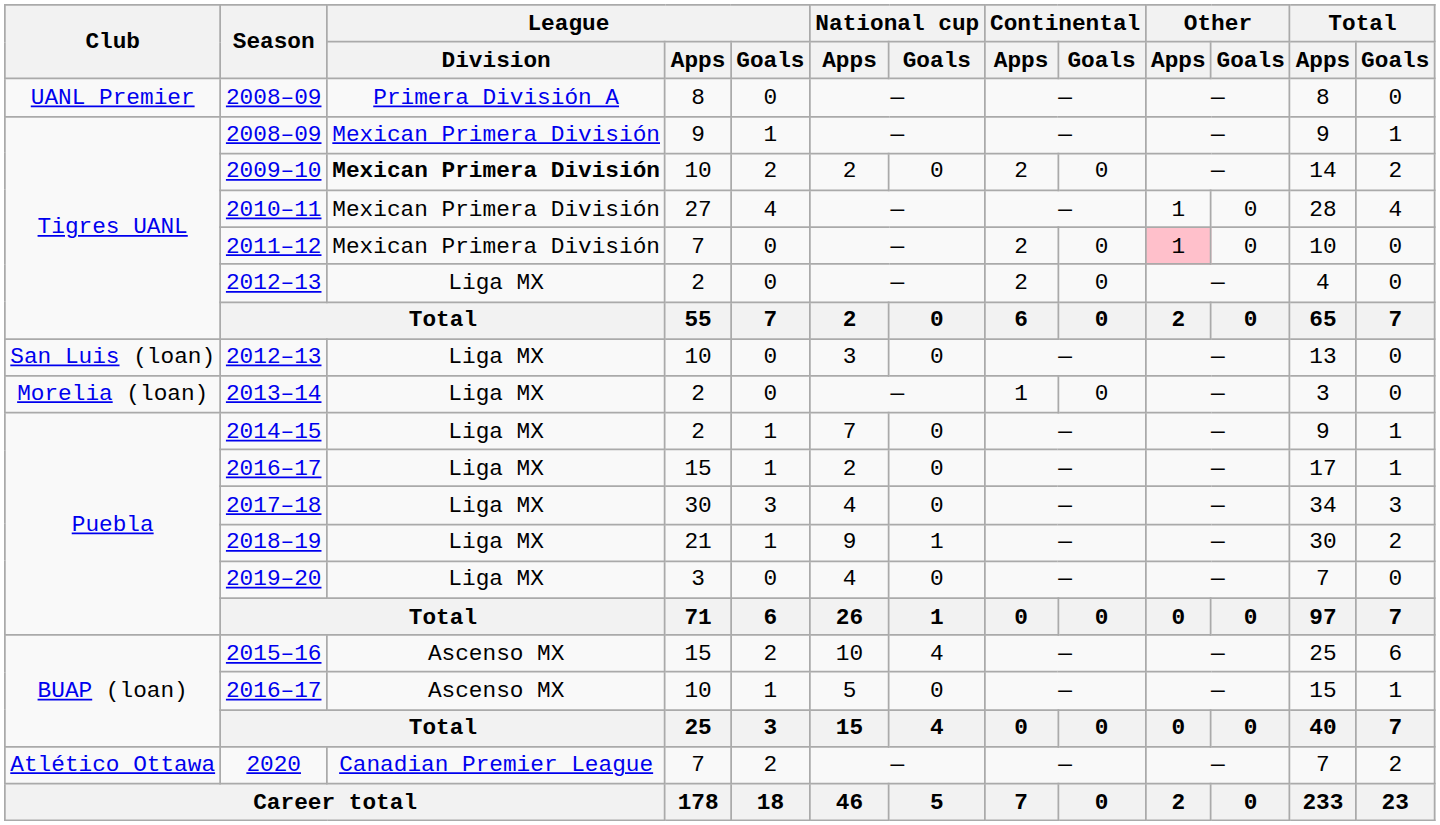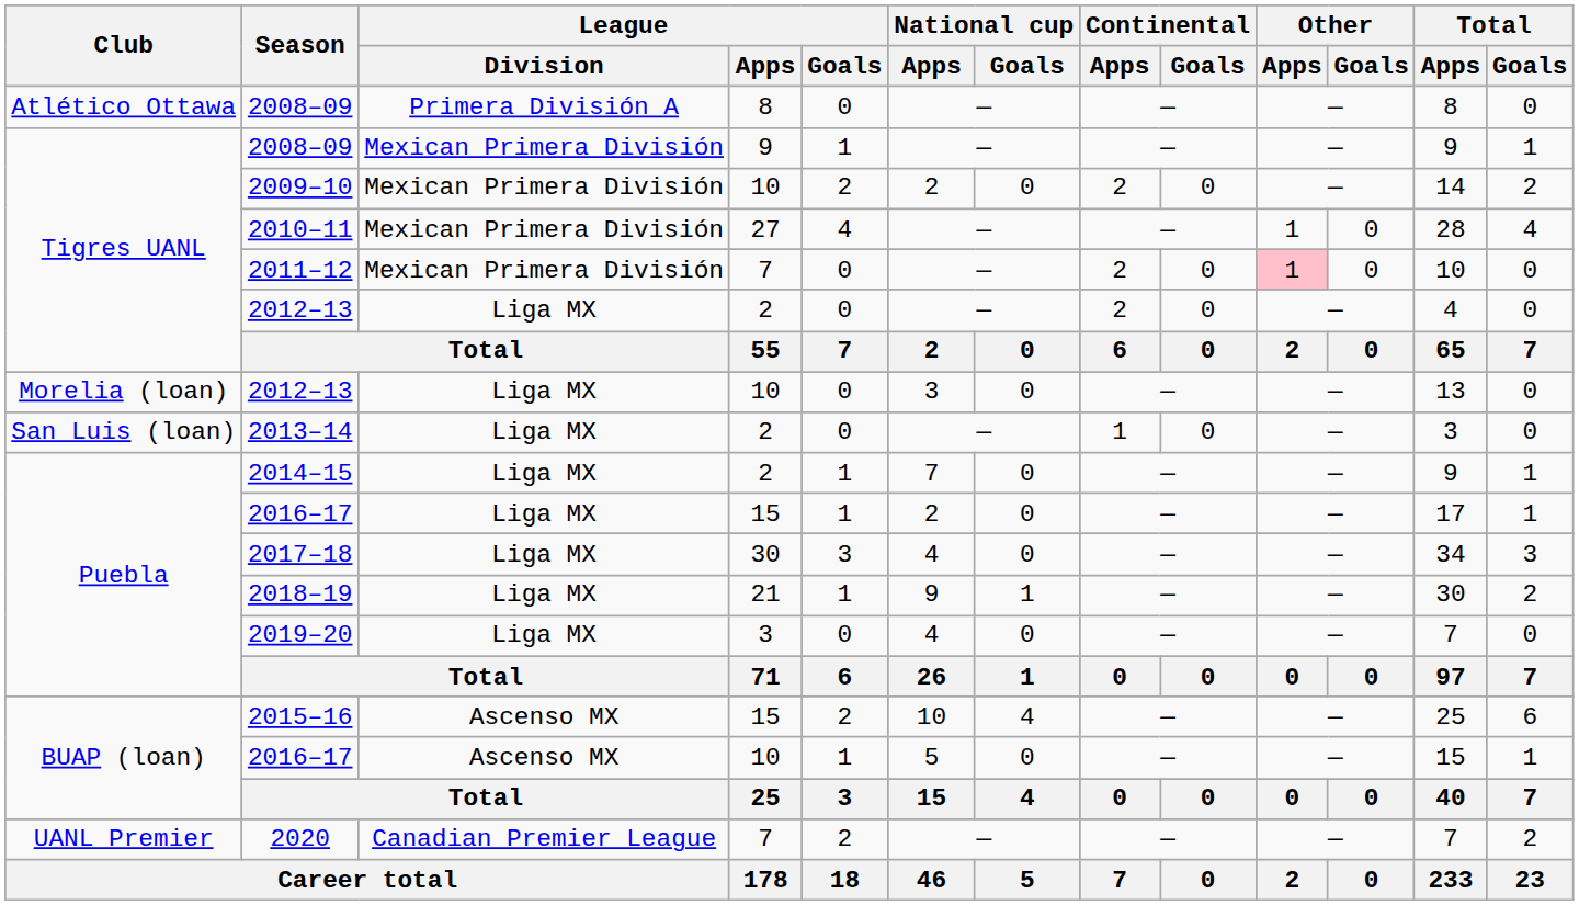2008–09 / 8 | Club: UANL Premier -> Atlético Ottawa
2009–10 | League / Division: bold -> normal
2012–13 / 10 | Club: San Luis (loan) -> Morelia (loan)
2013–14 | Club: Morelia (loan) -> San Luis (loan)
2020 | Club: Atlético Ottawa -> UANL Premier
